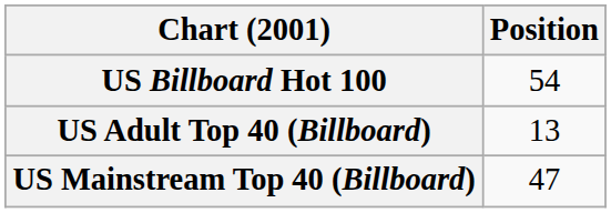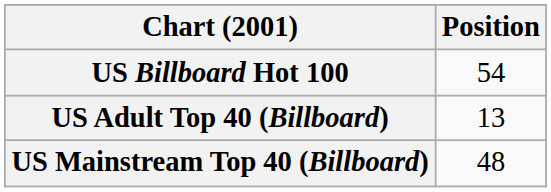US Mainstream Top 40 (Billboard) | Position: 47 -> 48
